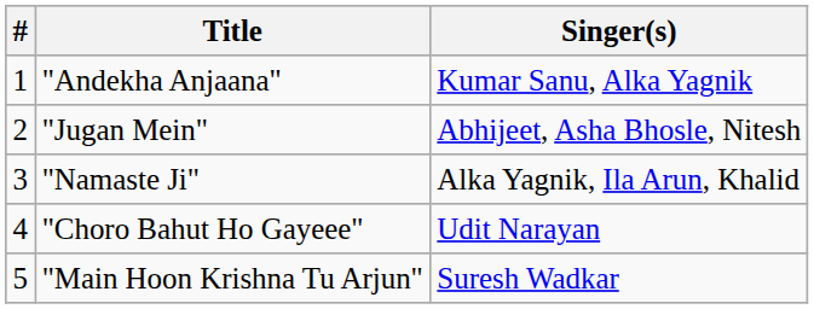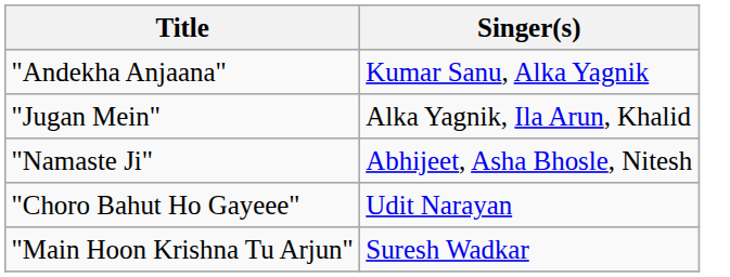- column: # | 1 | 2 | 3 | 4 | 5
"Jugan Mein" | Singer(s): Abhijeet, Asha Bhosle, Nitesh -> Alka Yagnik, Ila Arun, Khalid
"Namaste Ji" | Singer(s): Alka Yagnik, Ila Arun, Khalid -> Abhijeet, Asha Bhosle, Nitesh
